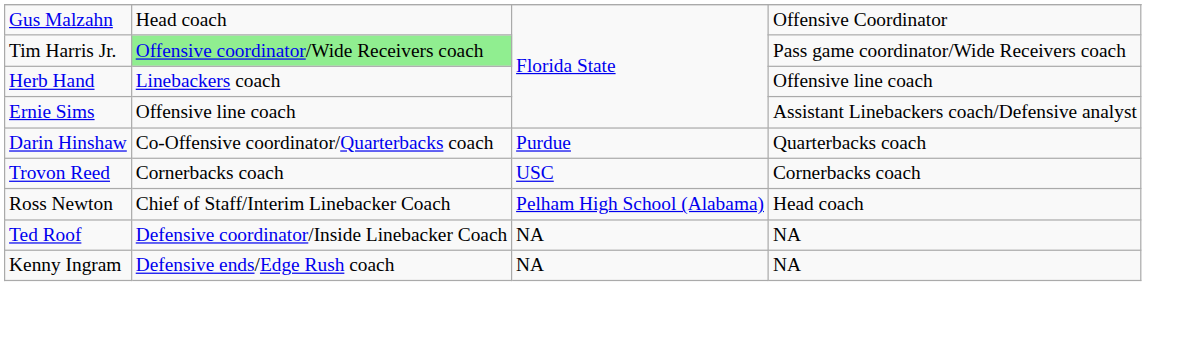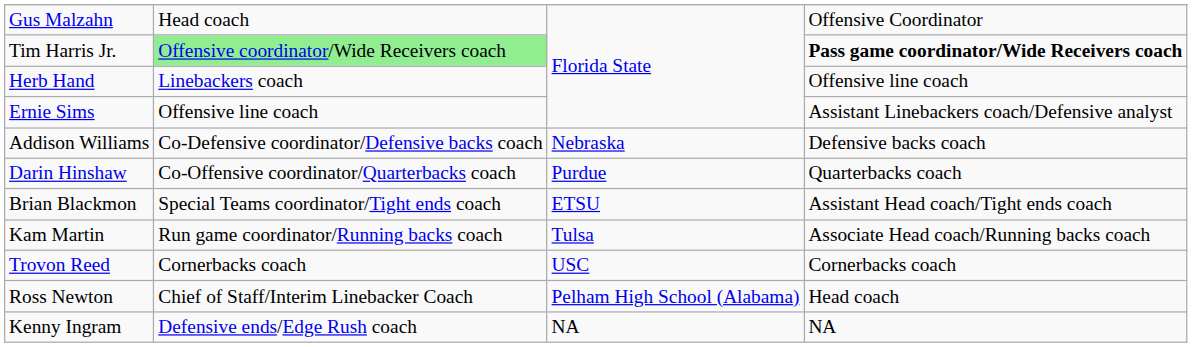Tim Harris Jr. | column 4: normal -> bold
+ row: Addison Williams | Co-Defensive coordinator/Defensive backs coach | Nebraska | Defensive backs coach
+ row: Brian Blackmon | Special Teams coordinator/Tight ends coach | ETSU | Assistant Head coach/Tight ends coach
+ row: Kam Martin | Run game coordinator/Running backs coach | Tulsa | Associate Head coach/Running backs coach
- row: Ted Roof | Defensive coordinator/Inside Linebacker Coach | NA | NA
